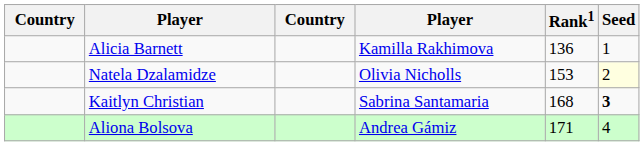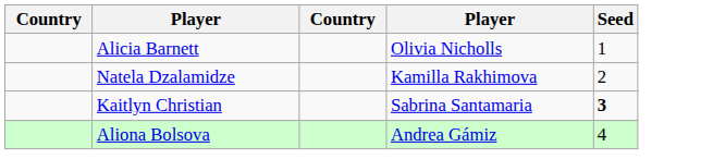- column: Rank1 | 136 | 153 | 168 | 171
Alicia Barnett | column 4: Kamilla Rakhimova -> Olivia Nicholls
Natela Dzalamidze | column 4: Olivia Nicholls -> Kamilla Rakhimova
Natela Dzalamidze | Seed: lightyellow background -> no background
